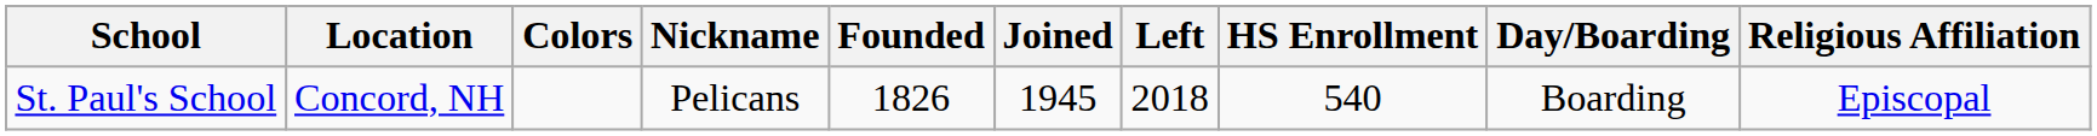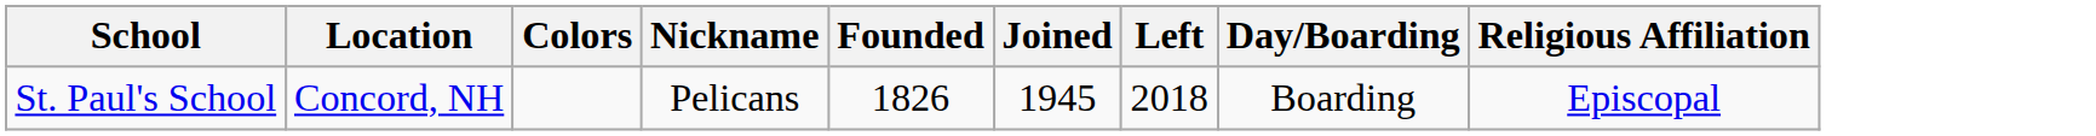- column: HS Enrollment | 540
